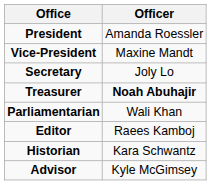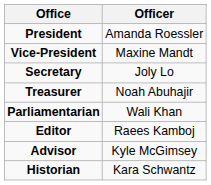Treasurer | Officer: bold -> normal
rows swapped: Historian <-> Advisor
